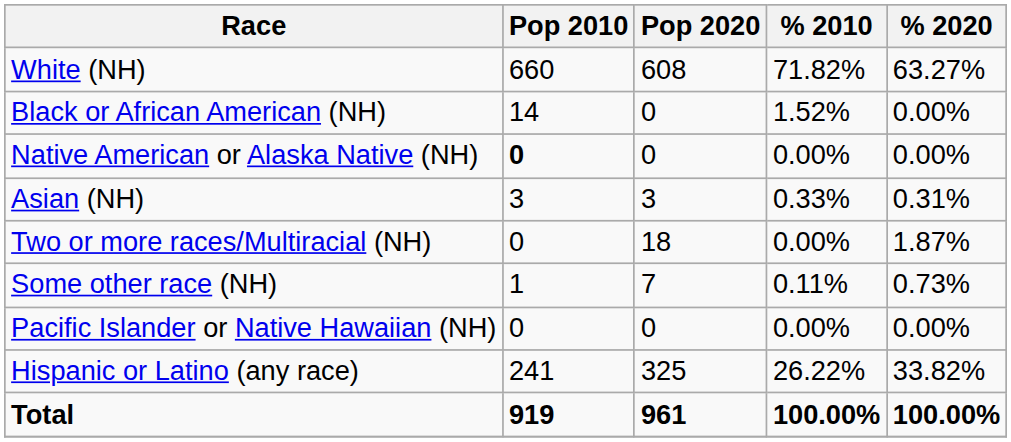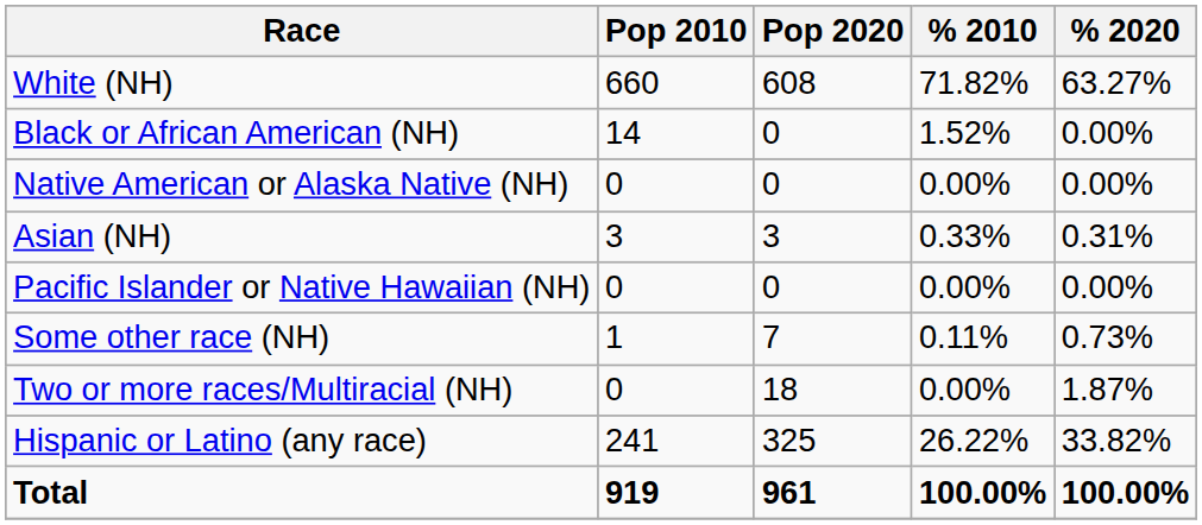Native American or Alaska Native (NH) | Pop 2010: bold -> normal
rows swapped: Pacific Islander or Native Hawaiian (NH) <-> Two or more races/Multiracial (NH)
